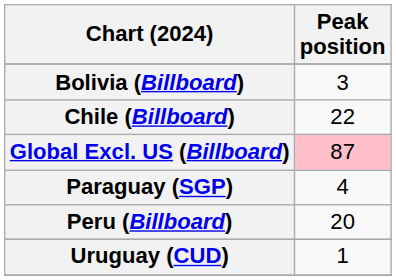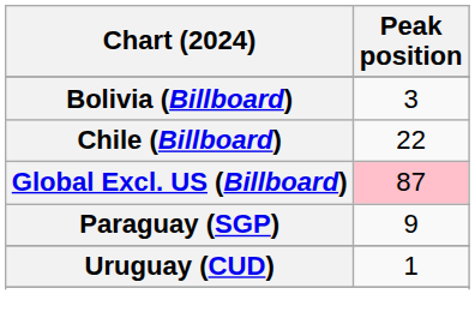Paraguay (SGP) | Peak position: 4 -> 9
- row: Peru (Billboard) | 20
